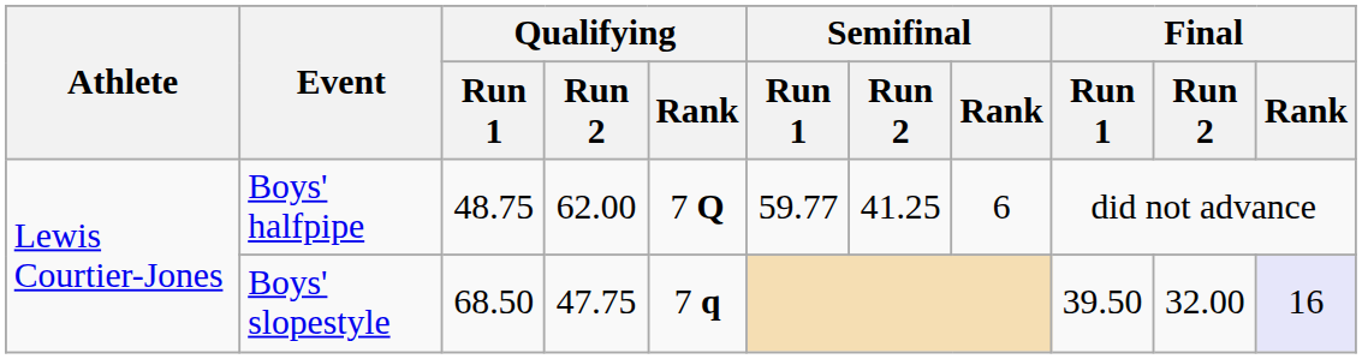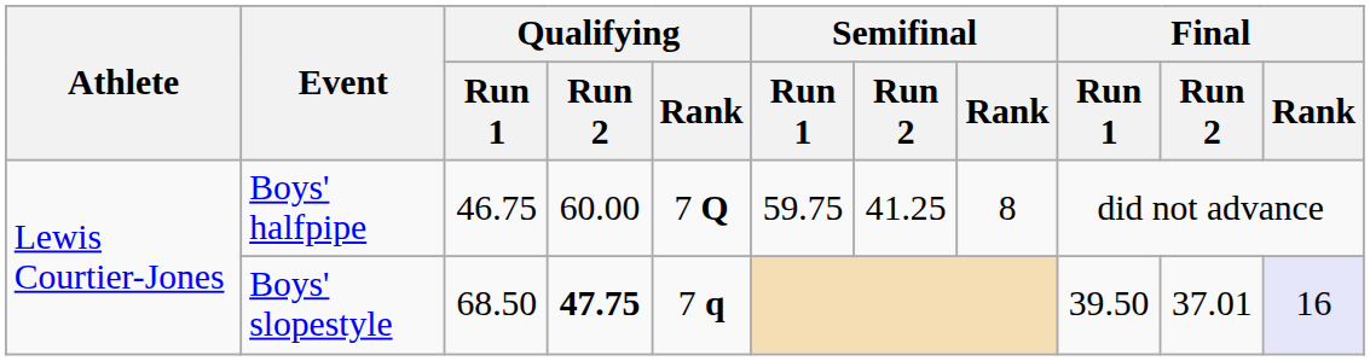Boys' halfpipe | Qualifying / Run 1: 48.75 -> 46.75
Boys' halfpipe | Qualifying / Run 2: 62.00 -> 60.00
Boys' halfpipe | Semifinal / Run 1: 59.77 -> 59.75
Boys' halfpipe | Semifinal / Rank: 6 -> 8
Boys' slopestyle | Qualifying / Run 2: normal -> bold
Boys' slopestyle | Final / Run 2: 32.00 -> 37.01
